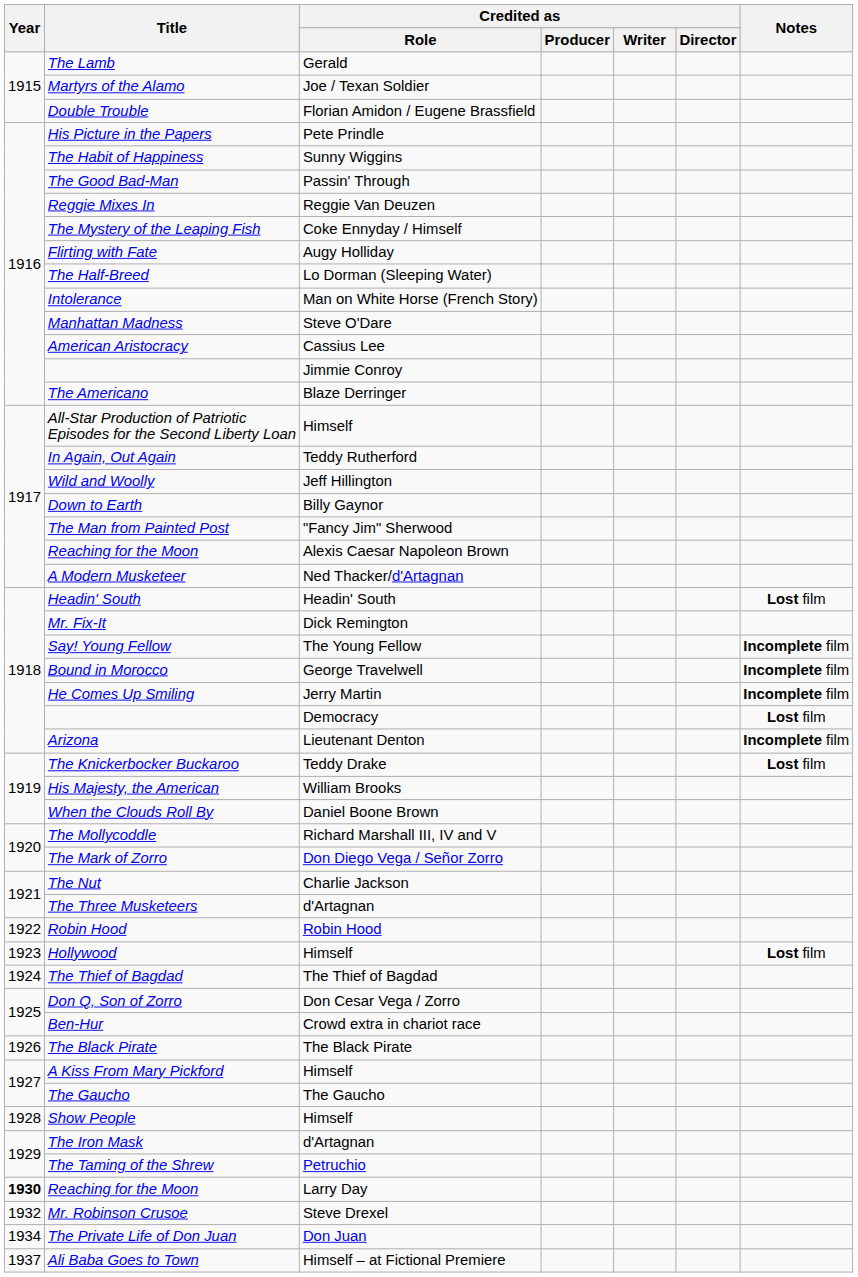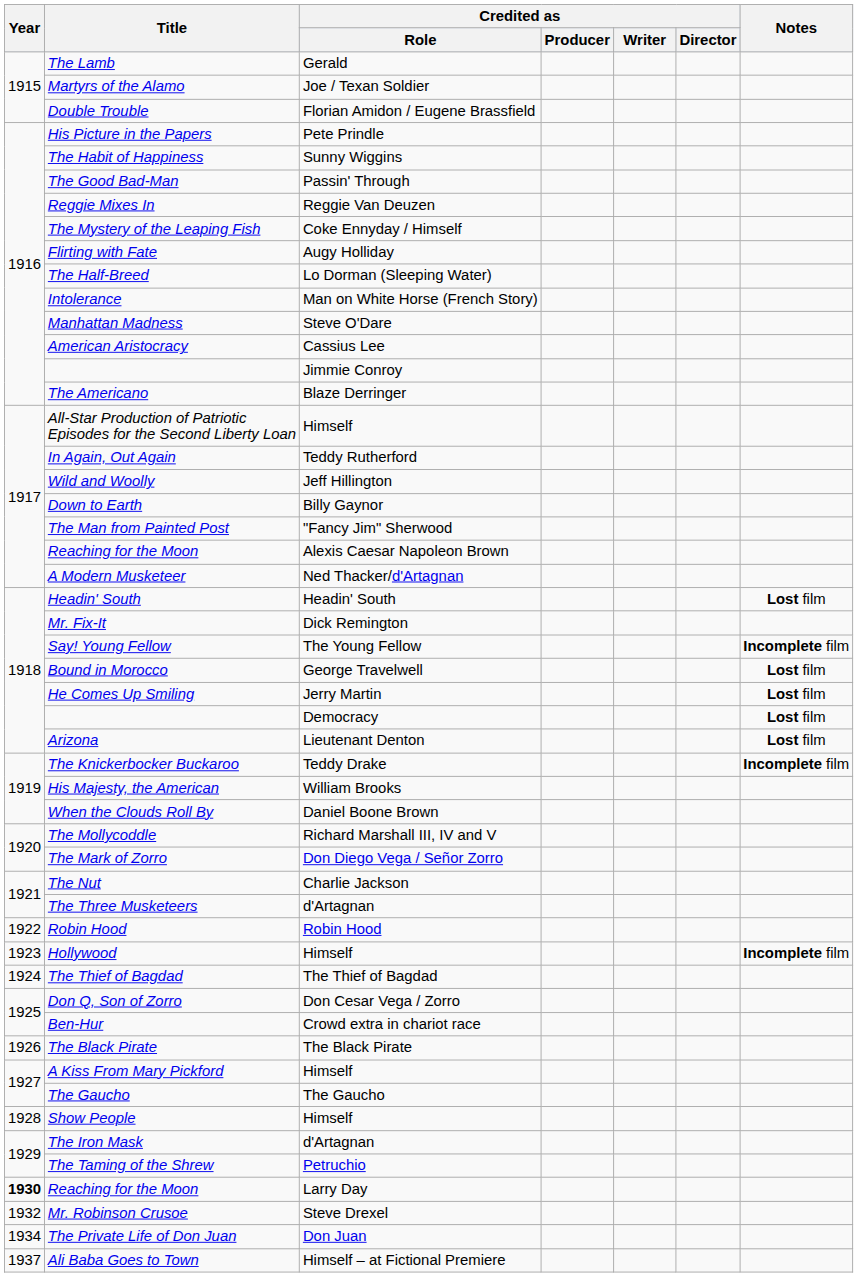Bound in Morocco | Notes: Incomplete film -> Lost film
He Comes Up Smiling | Notes: Incomplete film -> Lost film
Arizona | Notes: Incomplete film -> Lost film
The Knickerbocker Buckaroo | Notes: Lost film -> Incomplete film
Hollywood | Notes: Lost film -> Incomplete film
